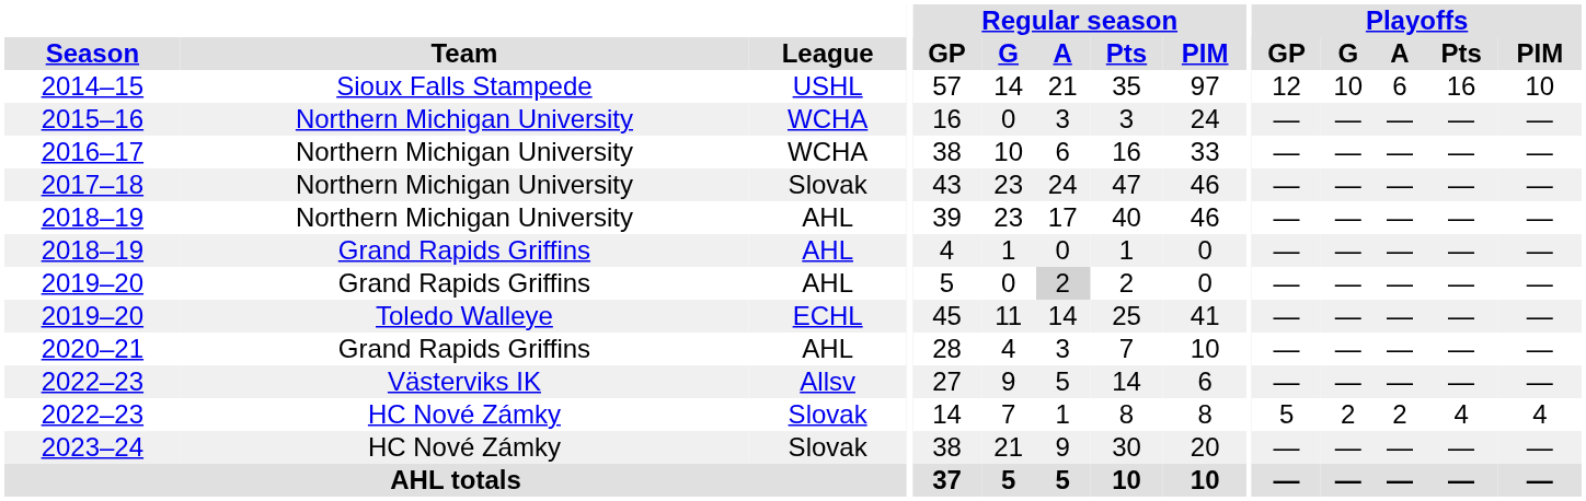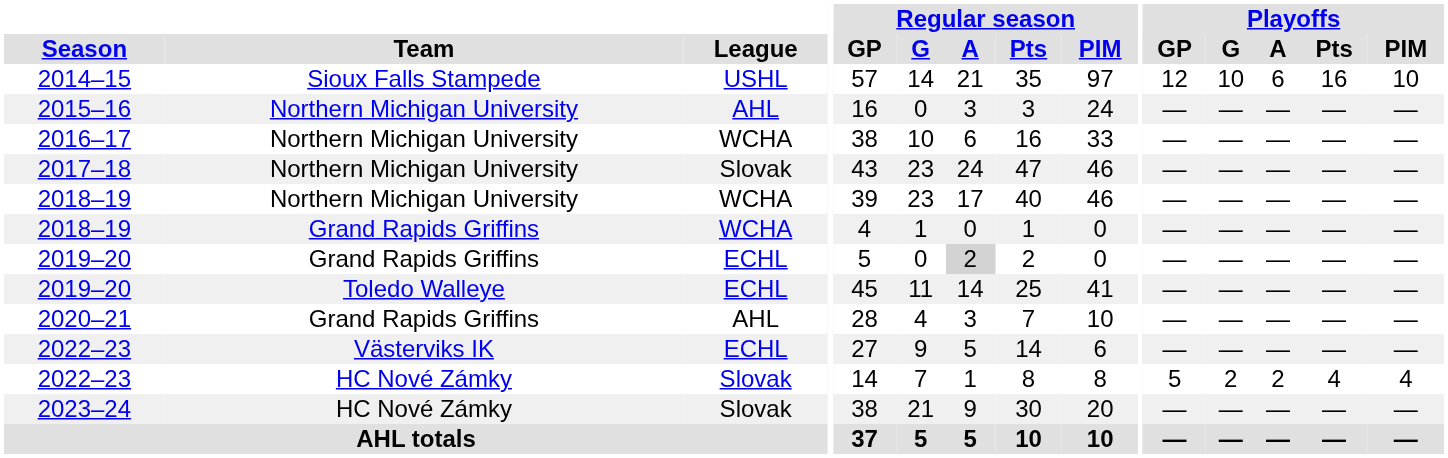2015–16 | League: WCHA -> AHL
2018–19 / Northern Michigan University | League: AHL -> WCHA
2018–19 / Grand Rapids Griffins | League: AHL -> WCHA
2019–20 / Grand Rapids Griffins | League: AHL -> ECHL
2022–23 / Västerviks IK | League: Allsv -> ECHL
